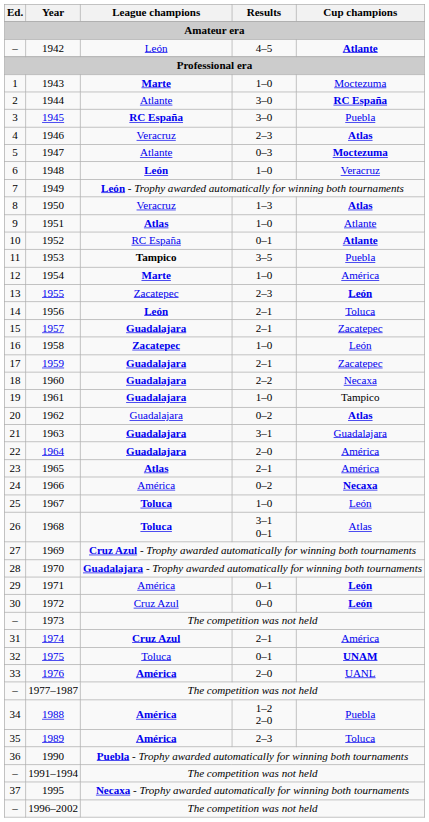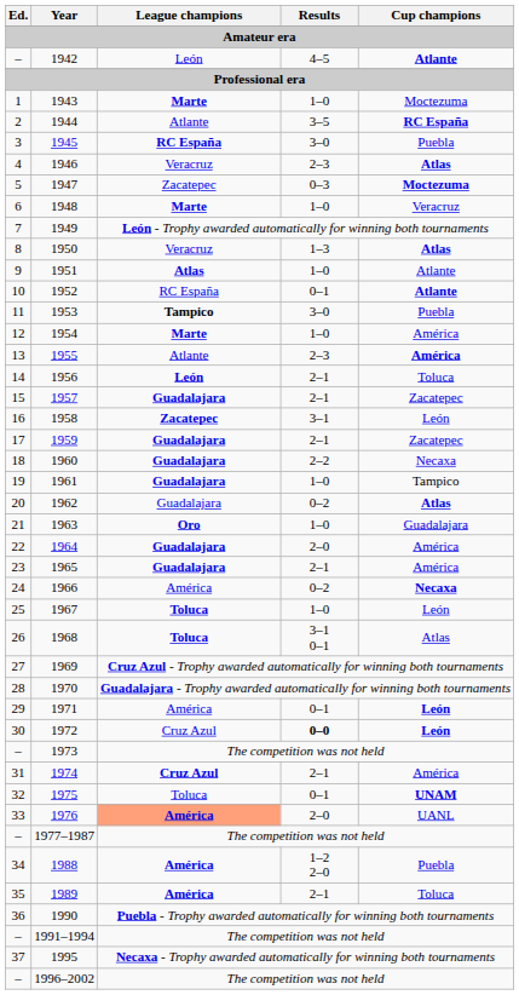1944 | Results: 3–0 -> 3–5
1947 | League champions: Atlante -> Zacatepec
1948 | League champions: León -> Marte
1953 | Results: 3–5 -> 3–0
1955 | League champions: Zacatepec -> Atlante
1955 | Cup champions: León -> América
1958 | Results: 1–0 -> 3–1
1963 | League champions: Guadalajara -> Oro
1963 | Results: 3–1 -> 1–0
1965 | League champions: Atlas -> Guadalajara
1972 | Results: normal -> bold
1976 | League champions: no background -> lightsalmon background
1989 | Results: 2–3 -> 2–1
